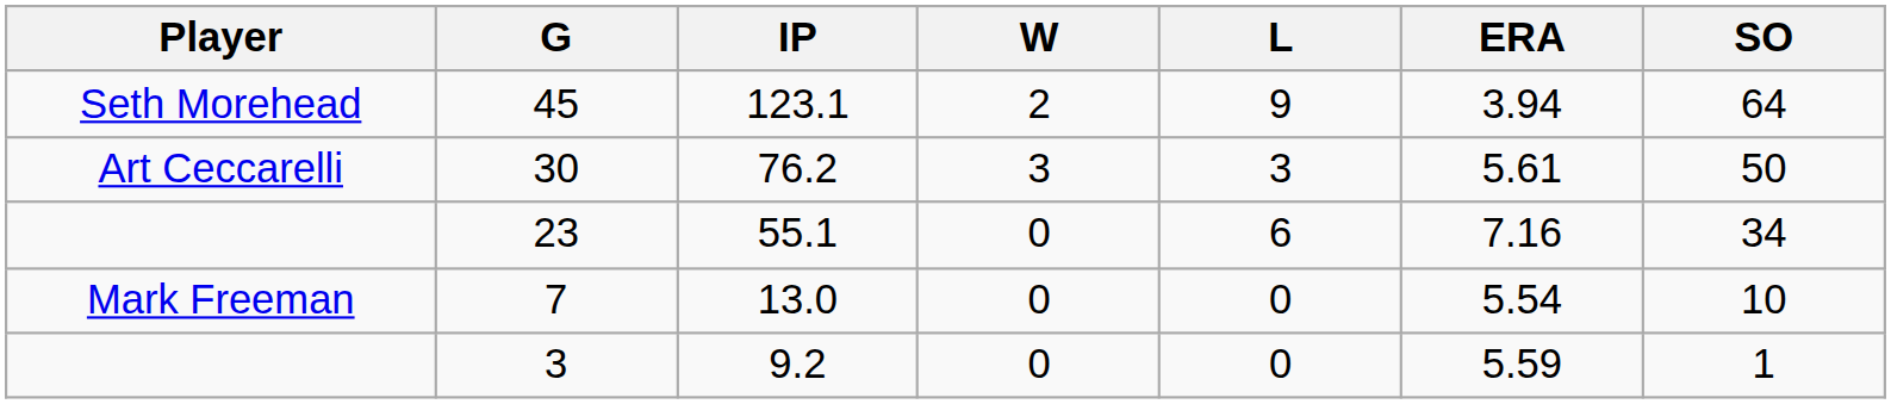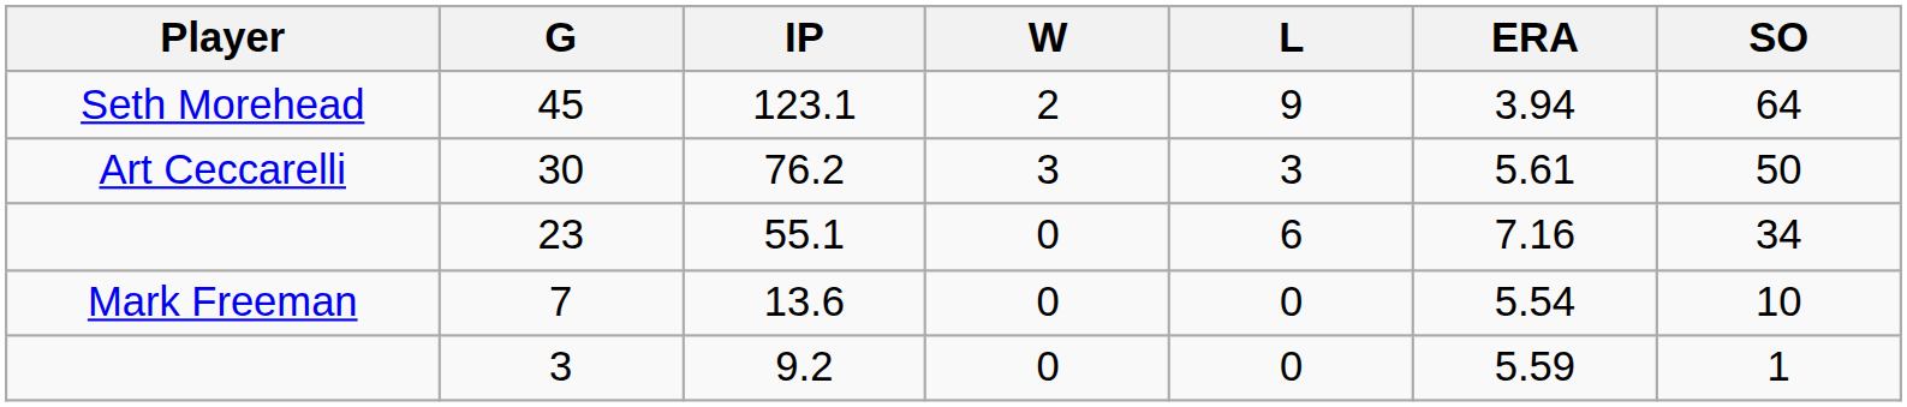7 | IP: 13.0 -> 13.6
